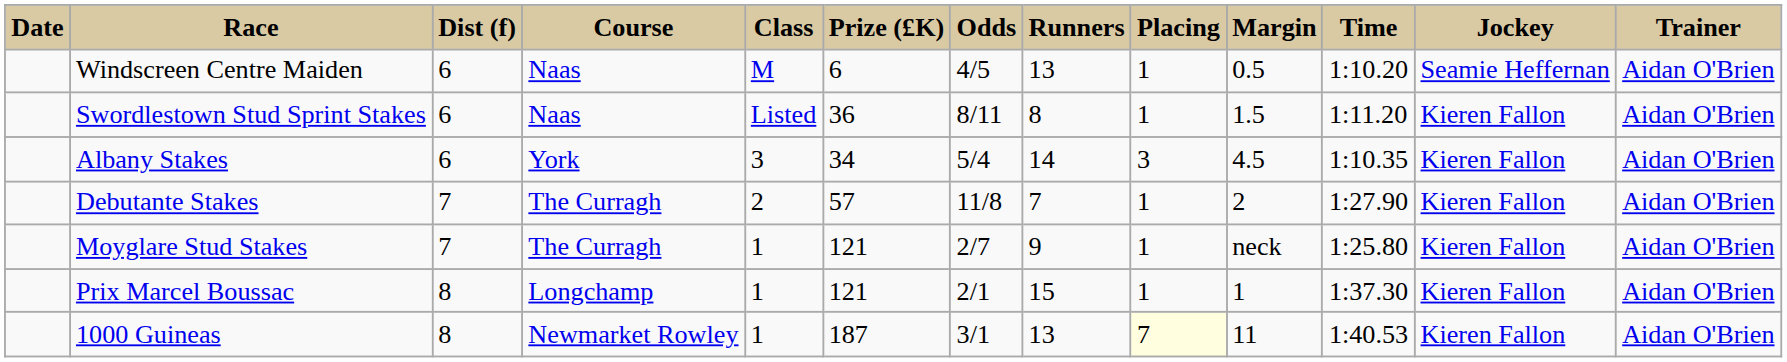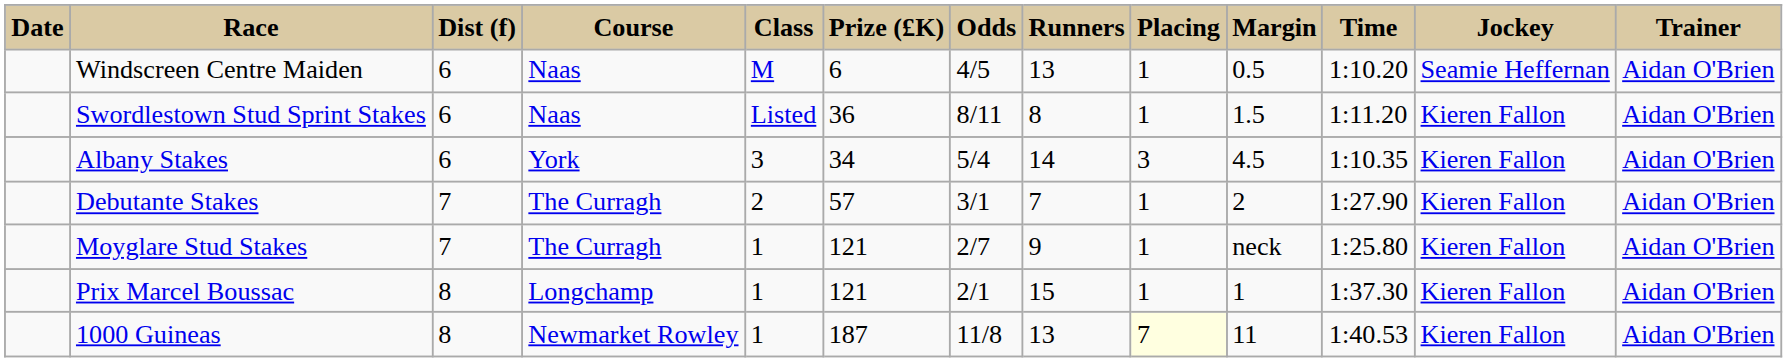Debutante Stakes | Odds: 11/8 -> 3/1
1000 Guineas | Odds: 3/1 -> 11/8
